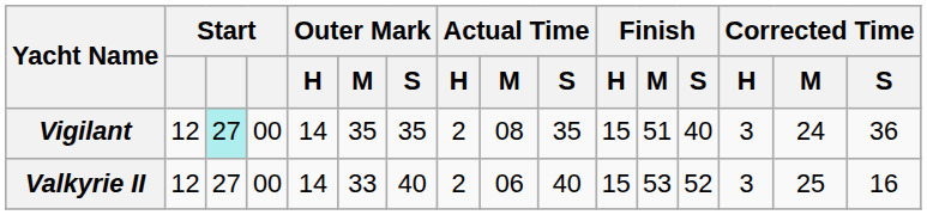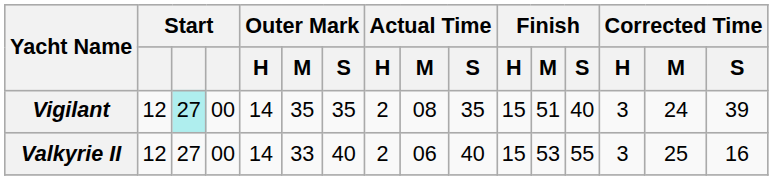Vigilant | Corrected Time / S: 36 -> 39
Valkyrie II | Finish / S: 52 -> 55
